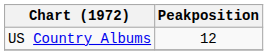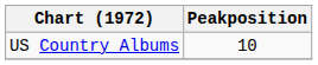US Country Albums | Peakposition: 12 -> 10
